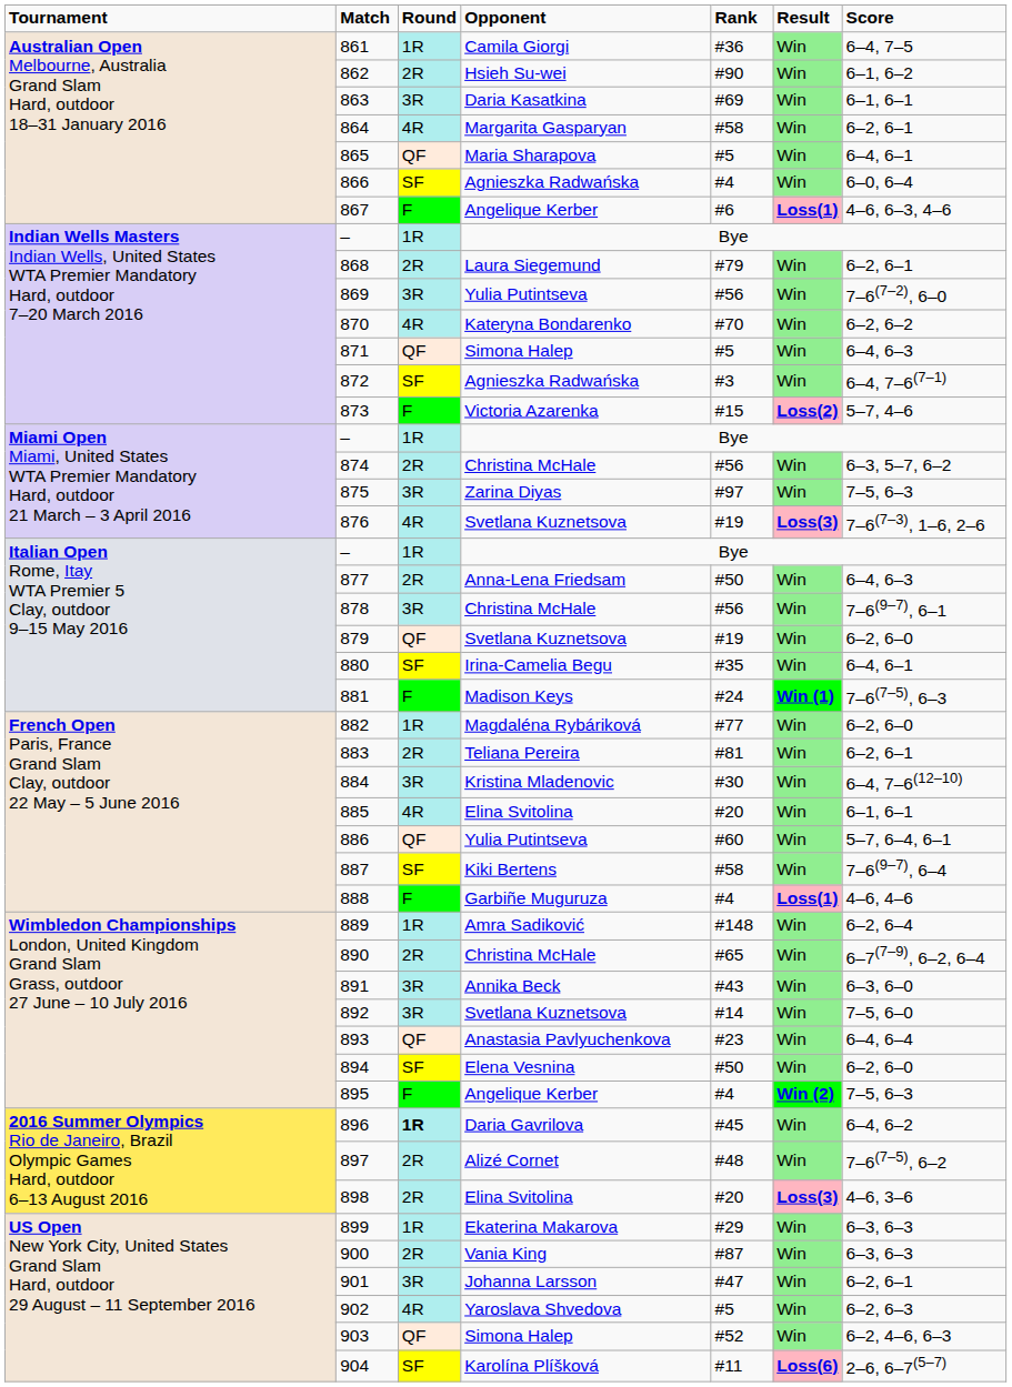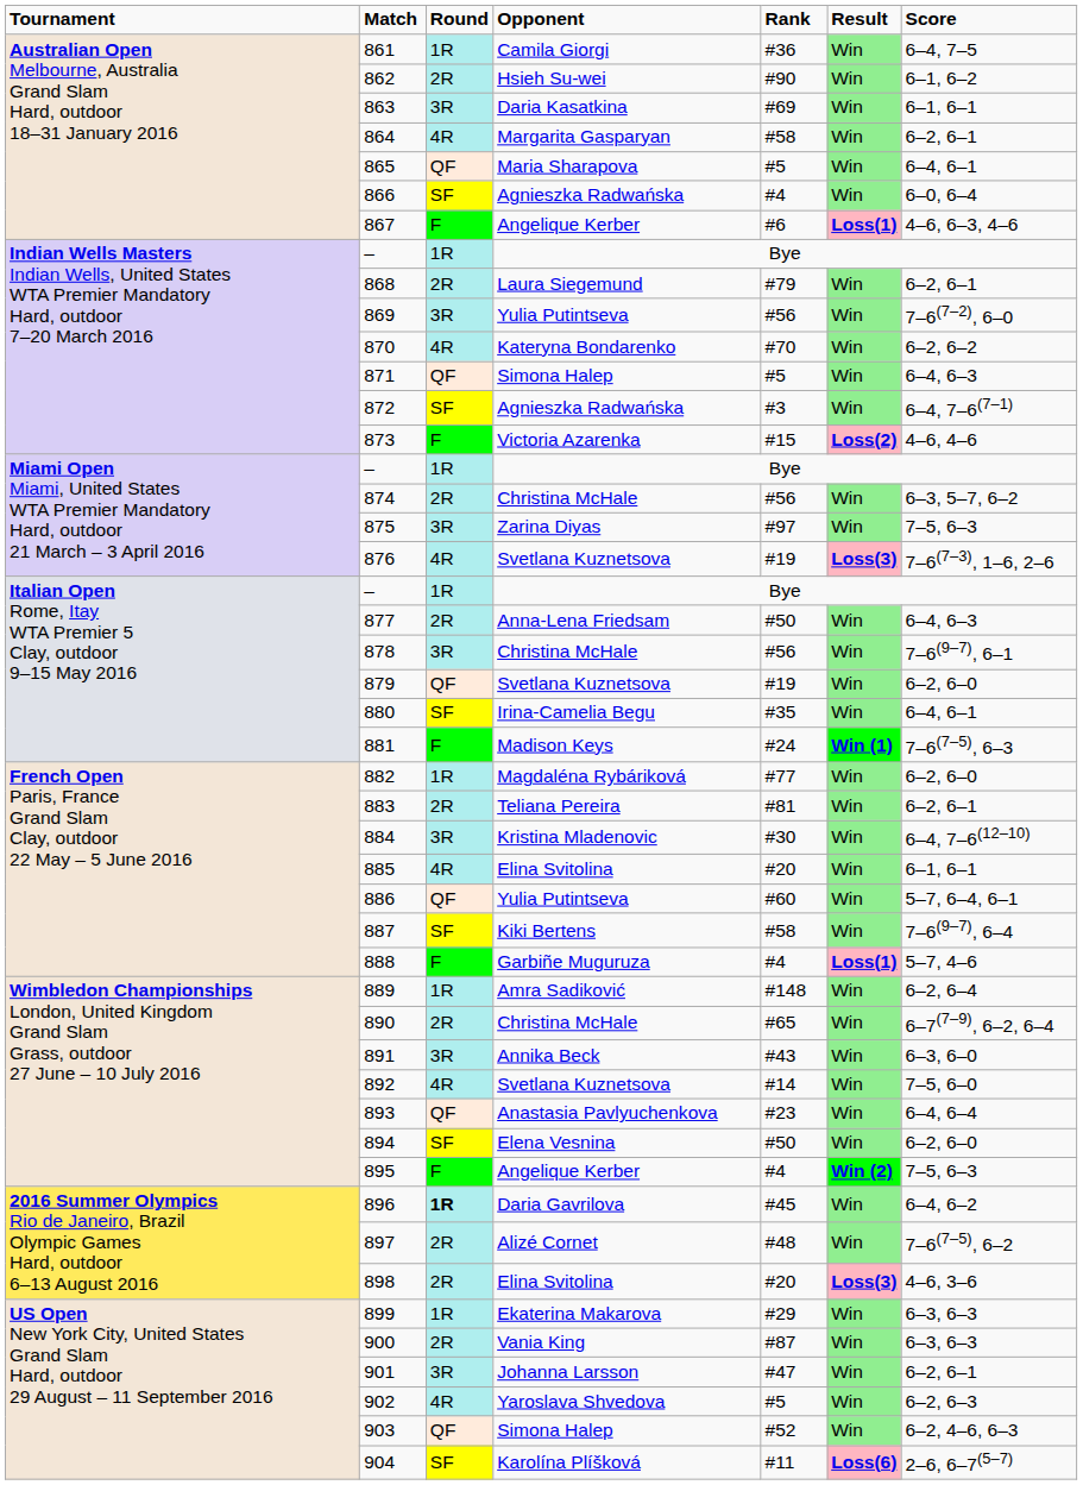873 | column 7: 5–7, 4–6 -> 4–6, 4–6
888 | column 7: 4–6, 4–6 -> 5–7, 4–6
892 | column 3: 3R -> 4R
